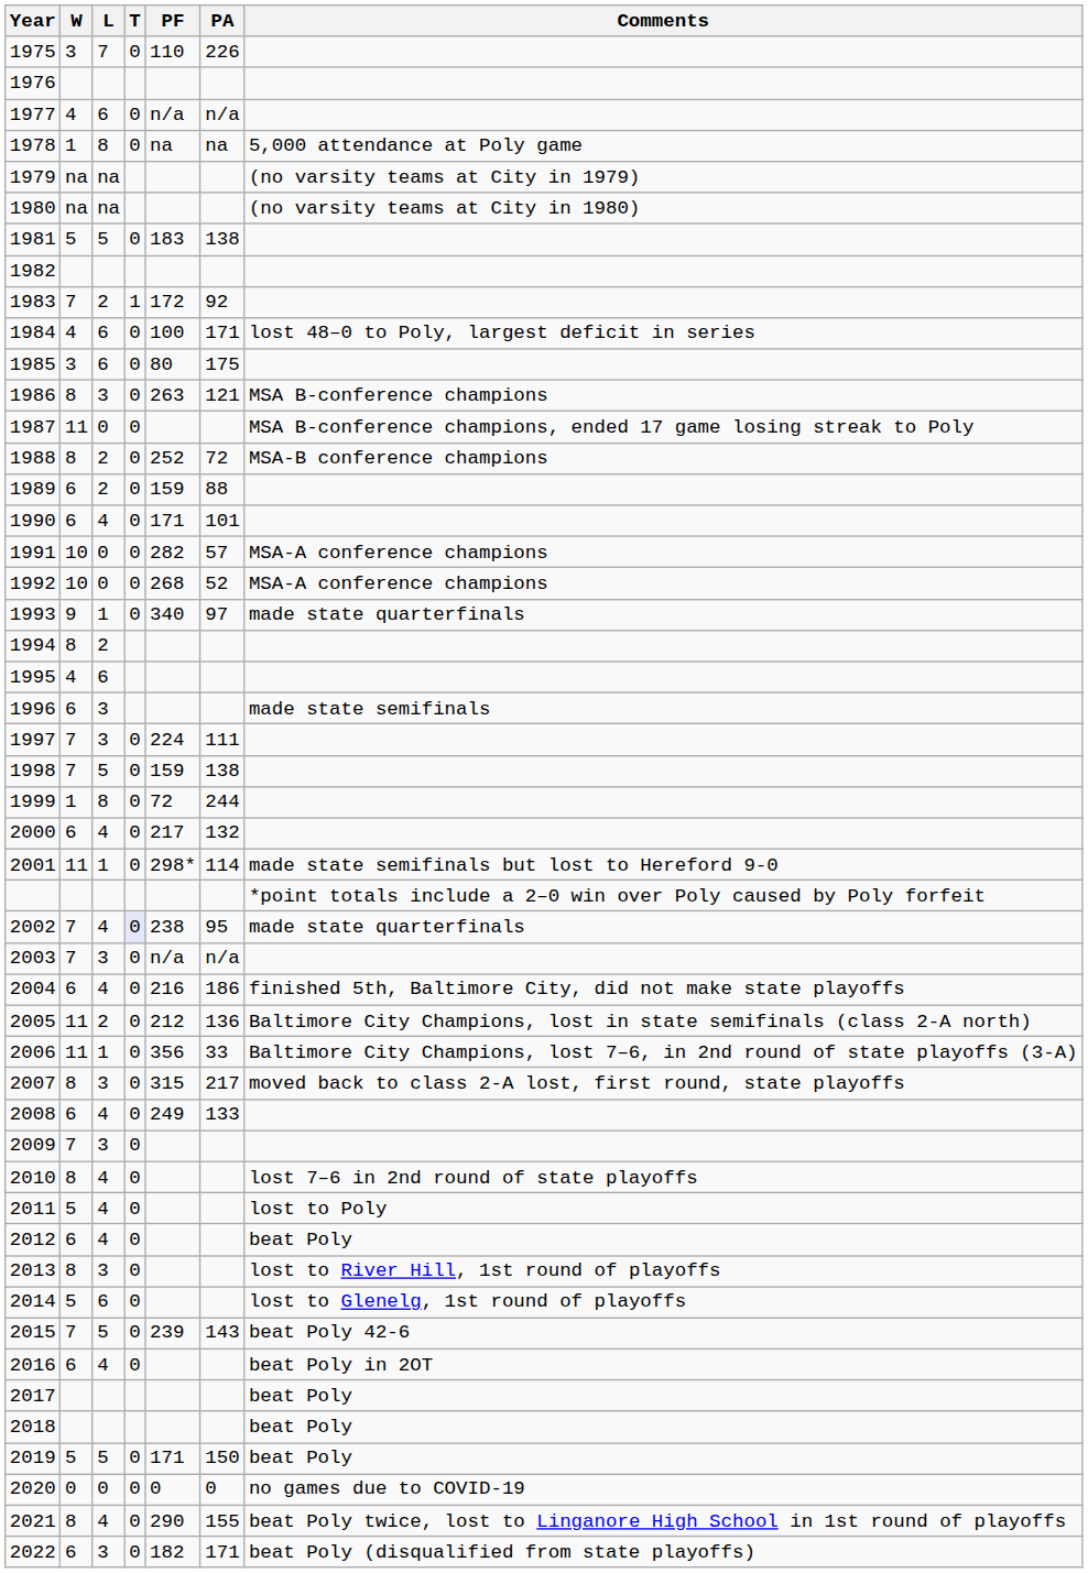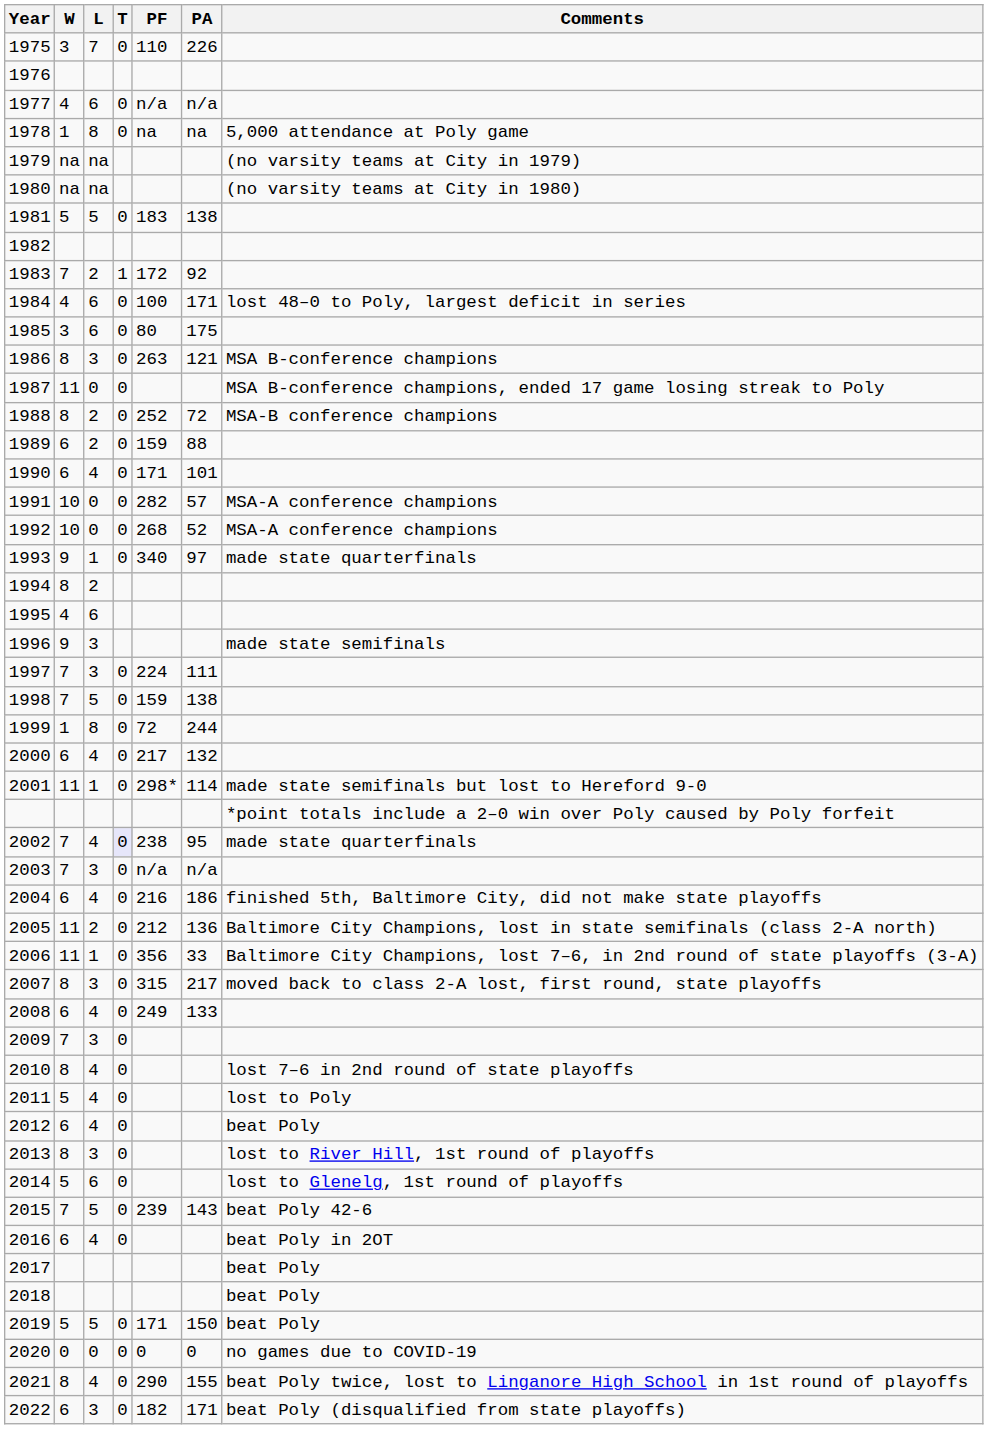1996 | W: 6 -> 9
